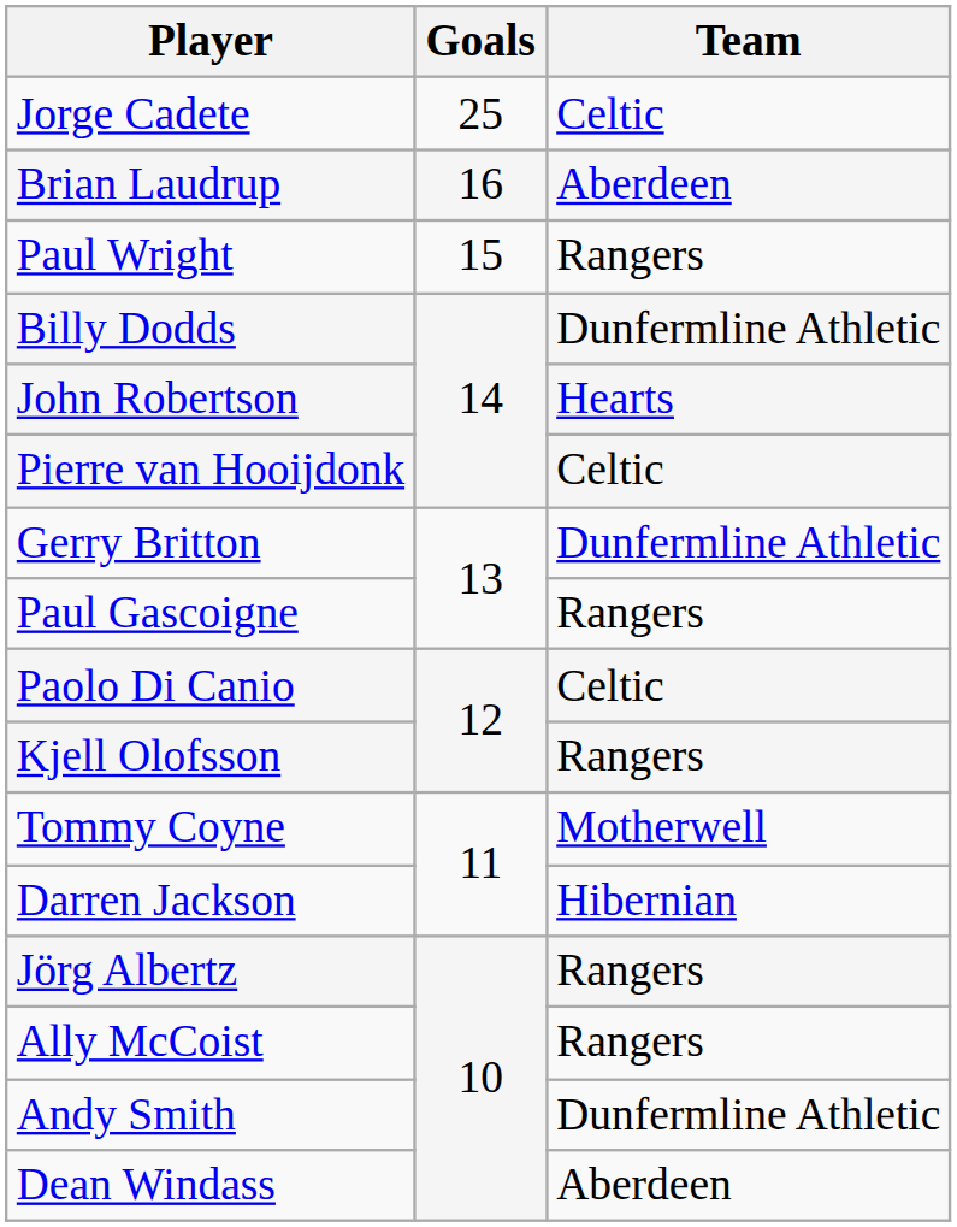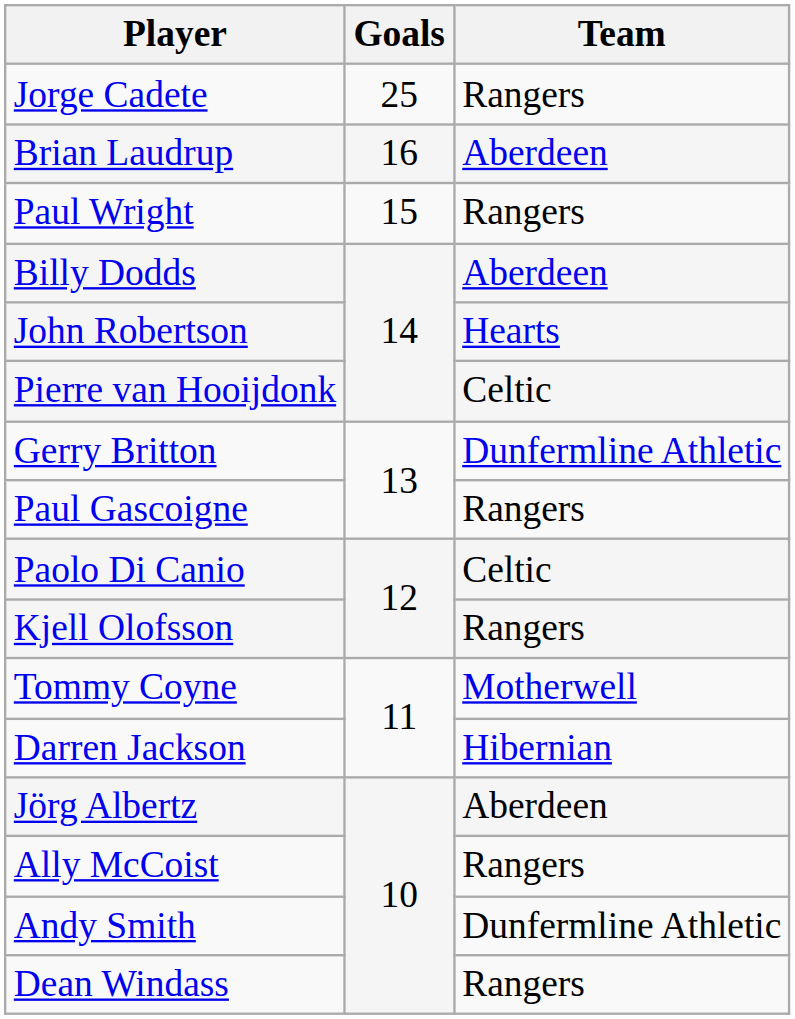Jorge Cadete | Team: Celtic -> Rangers
Billy Dodds | Team: Dunfermline Athletic -> Aberdeen
Jörg Albertz | Team: Rangers -> Aberdeen
Dean Windass | Team: Aberdeen -> Rangers
